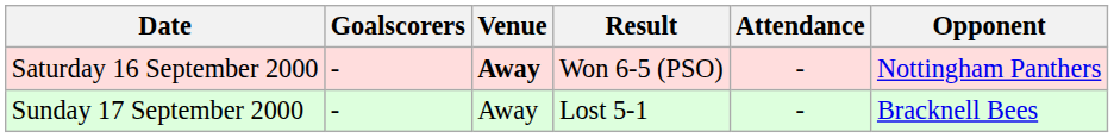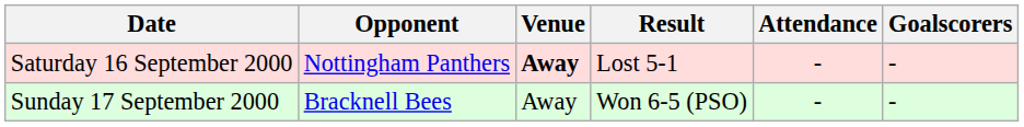columns swapped: Opponent <-> Goalscorers
Saturday 16 September 2000 | Result: Won 6-5 (PSO) -> Lost 5-1
Sunday 17 September 2000 | Result: Lost 5-1 -> Won 6-5 (PSO)
